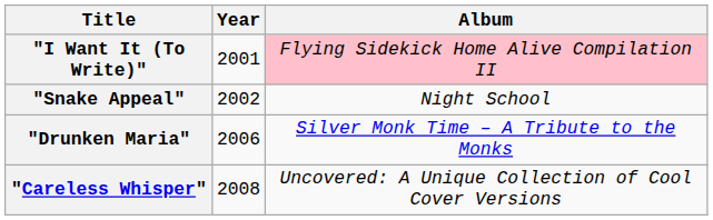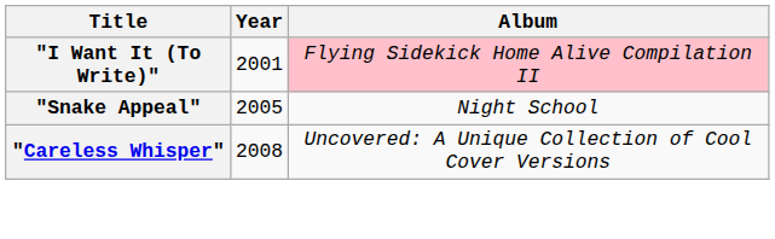"Snake Appeal" | Year: 2002 -> 2005
- row: "Drunken Maria" | 2006 | Silver Monk Time – A Tribute to the Monks
